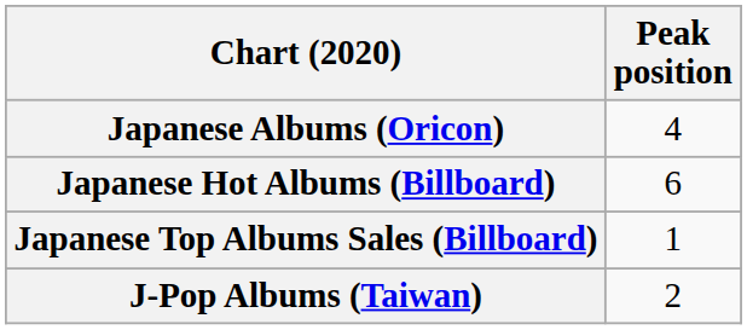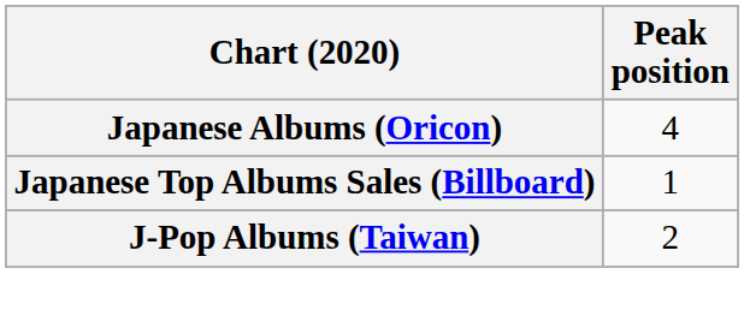- row: Japanese Hot Albums (Billboard) | 6
